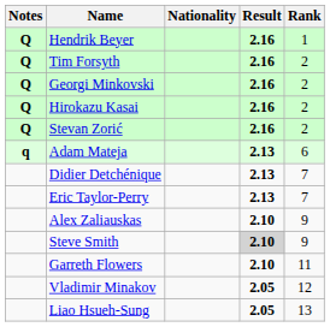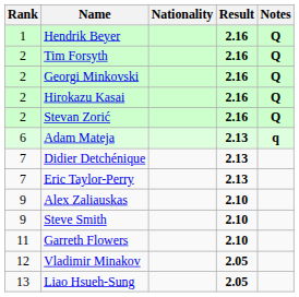columns swapped: Rank <-> Notes
Steve Smith | Result: lightgrey background -> no background
